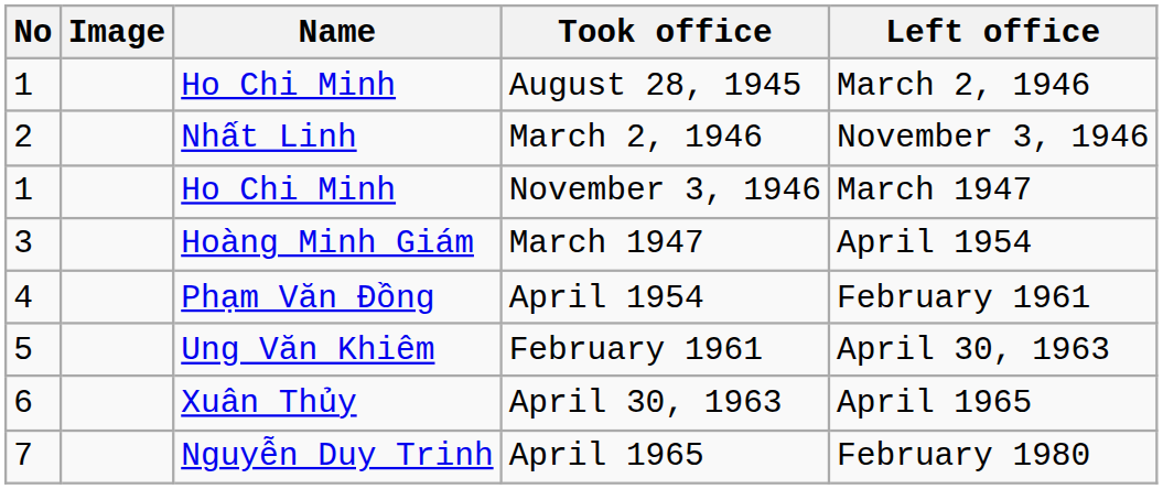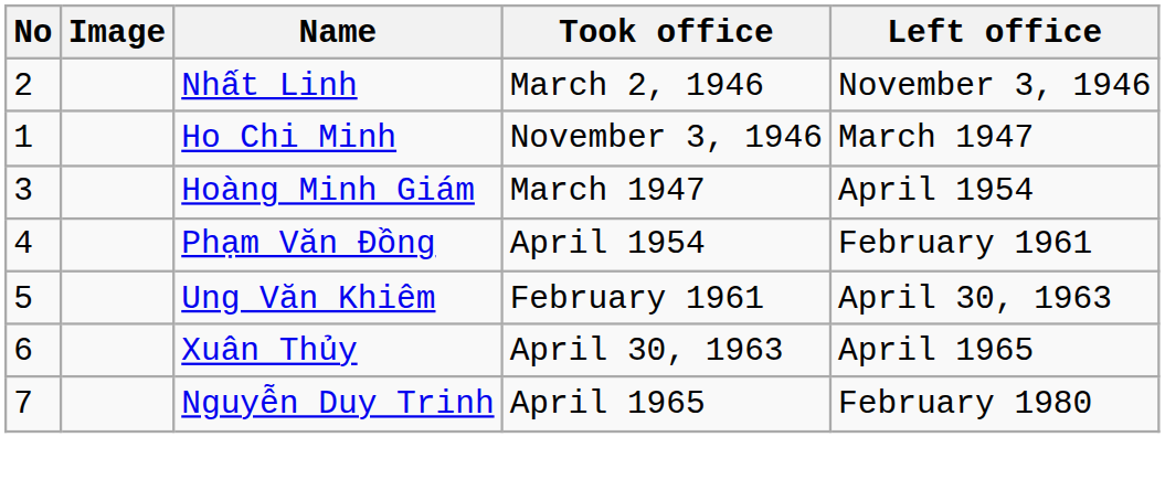- row: 1 | Ho Chi Minh | August 28, 1945 | March 2, 1946
